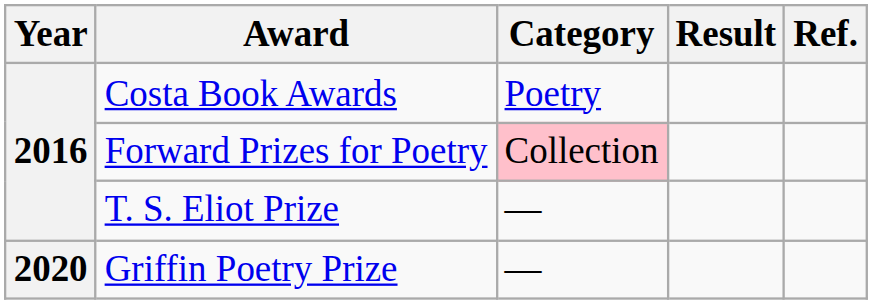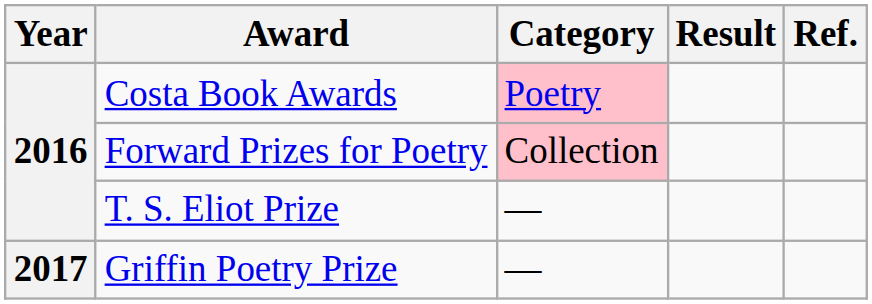Costa Book Awards | Category: no background -> pink background
Griffin Poetry Prize | Year: 2020 -> 2017
